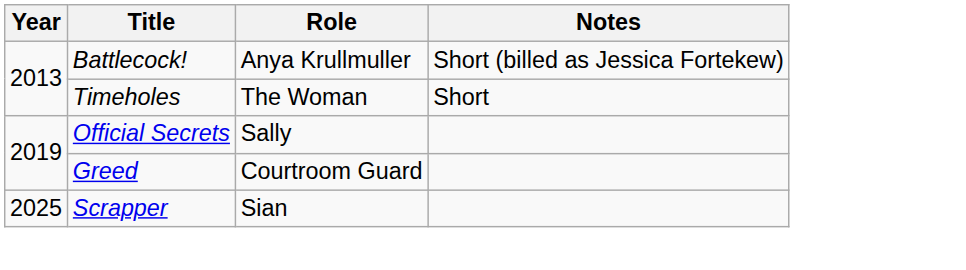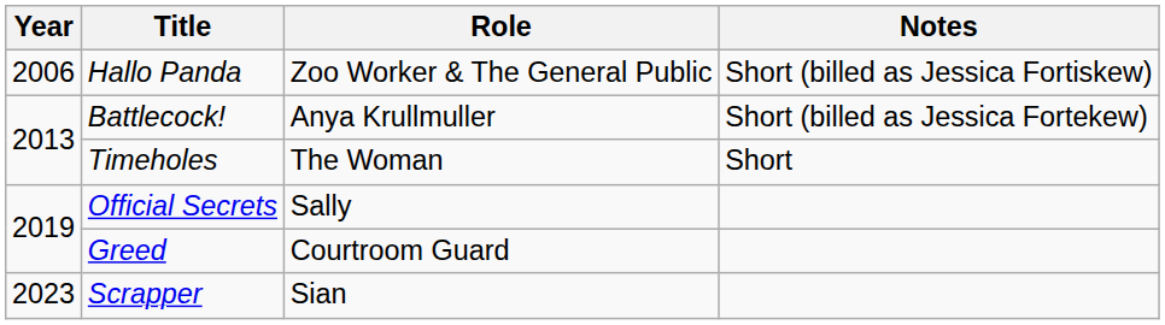+ row: 2006 | Hallo Panda | Zoo Worker & The General Public | Short (billed as Jessica Fortiskew)
Scrapper | Year: 2025 -> 2023
